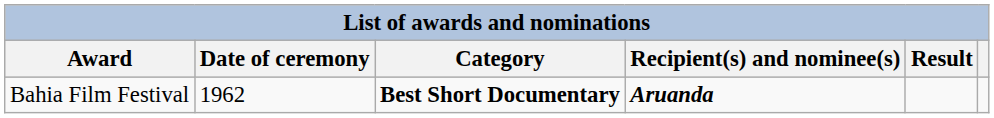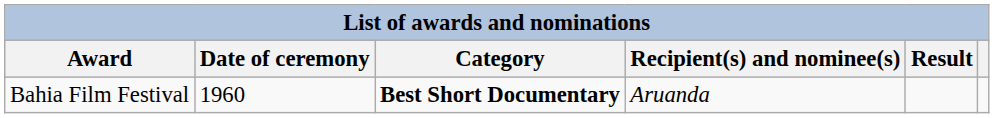Bahia Film Festival | Date of ceremony: 1962 -> 1960
Bahia Film Festival | Recipient(s) and nominee(s): bold -> normal
